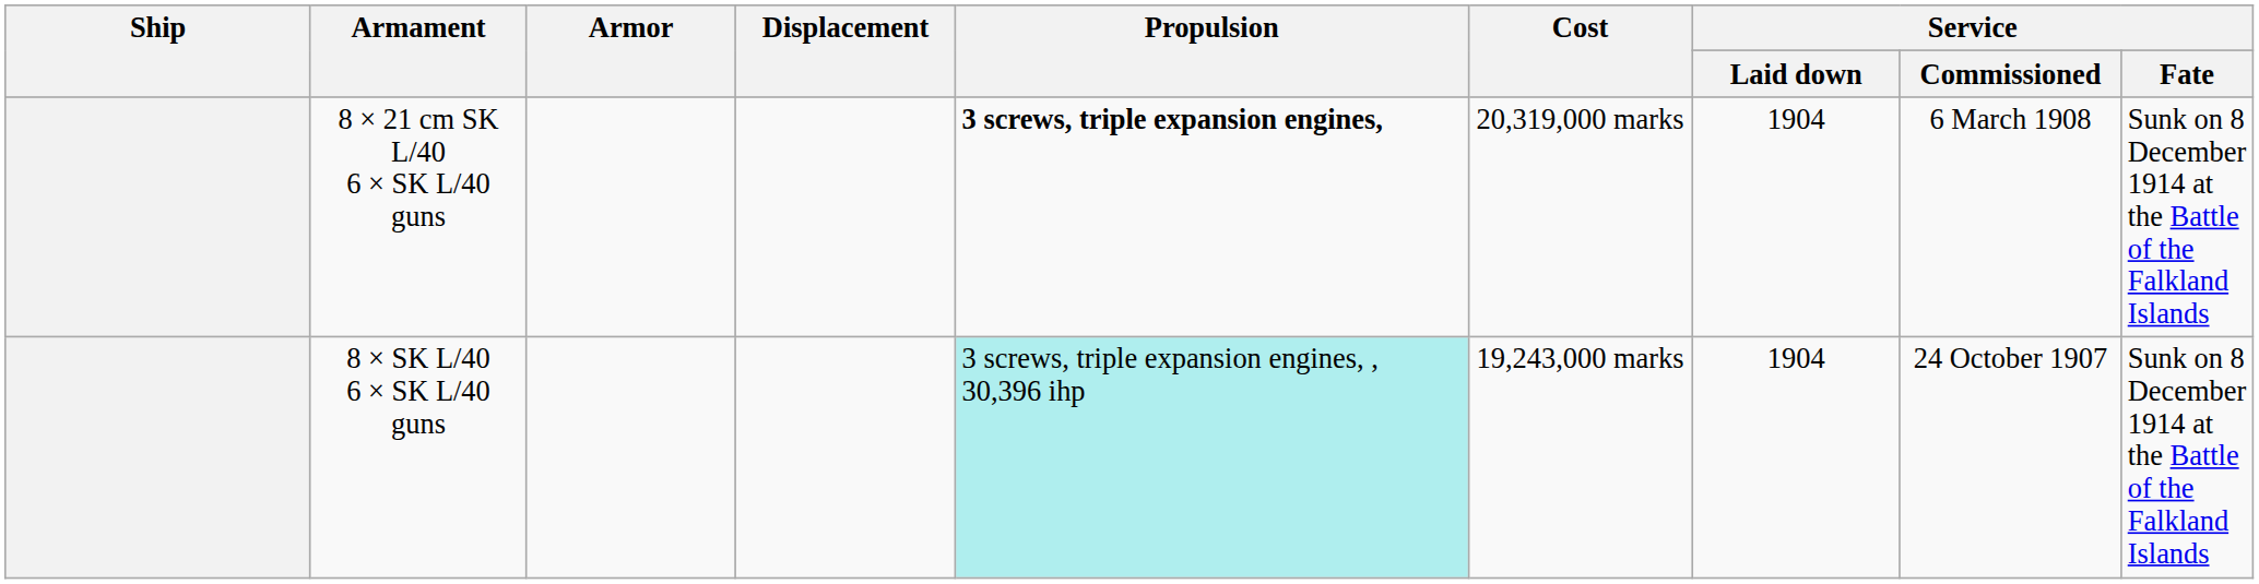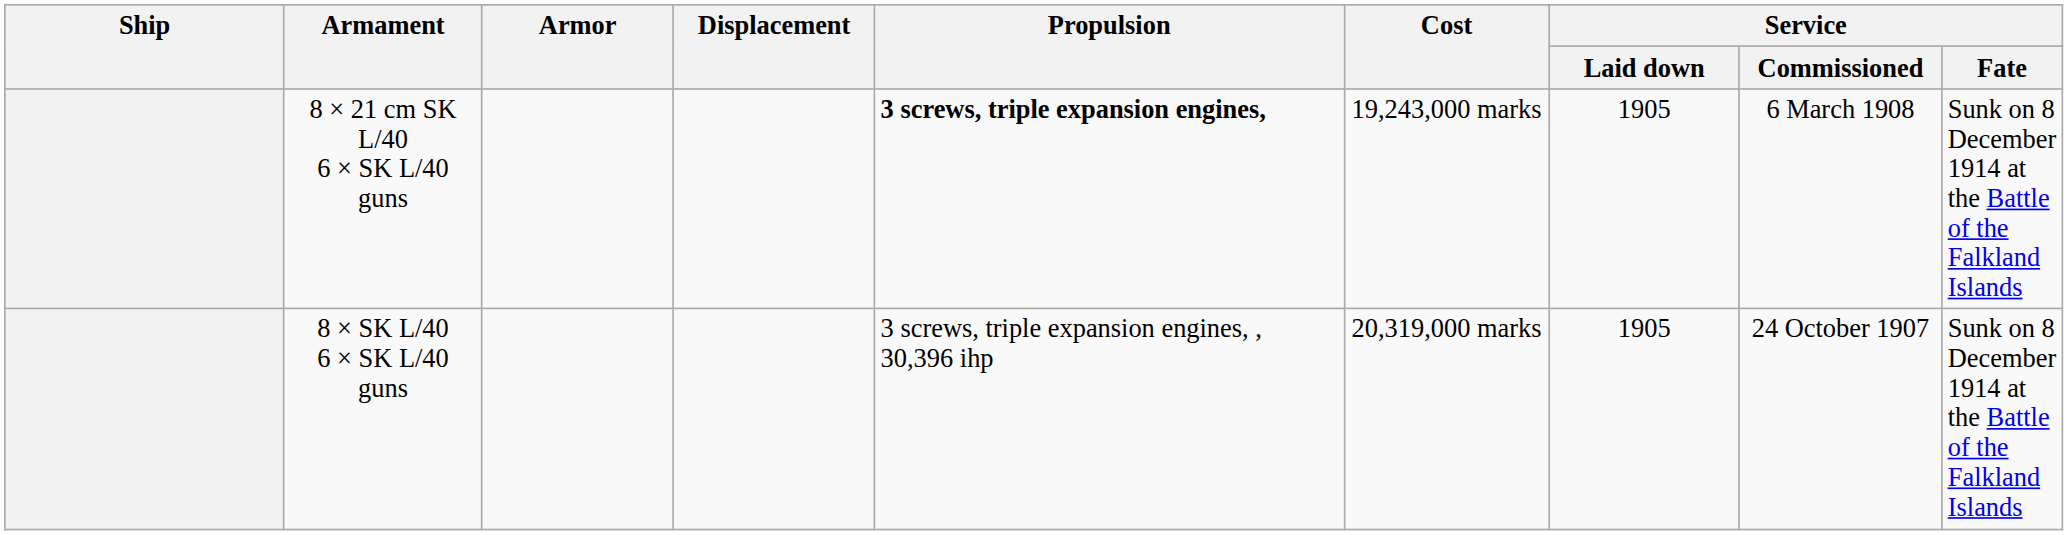8 × 21 cm SK L/40 6 × SK L/40 guns | Cost: 20,319,000 marks -> 19,243,000 marks
8 × 21 cm SK L/40 6 × SK L/40 guns | Service / Laid down: 1904 -> 1905
8 × SK L/40 6 × SK L/40 guns | Propulsion: paleturquoise background -> no background
8 × SK L/40 6 × SK L/40 guns | Cost: 19,243,000 marks -> 20,319,000 marks
8 × SK L/40 6 × SK L/40 guns | Service / Laid down: 1904 -> 1905
